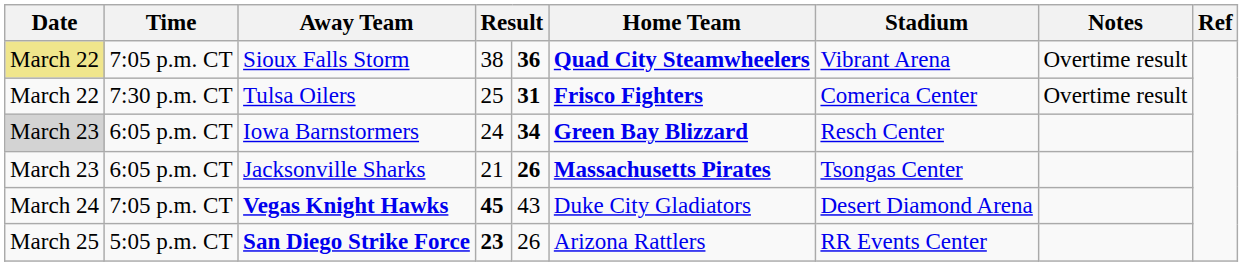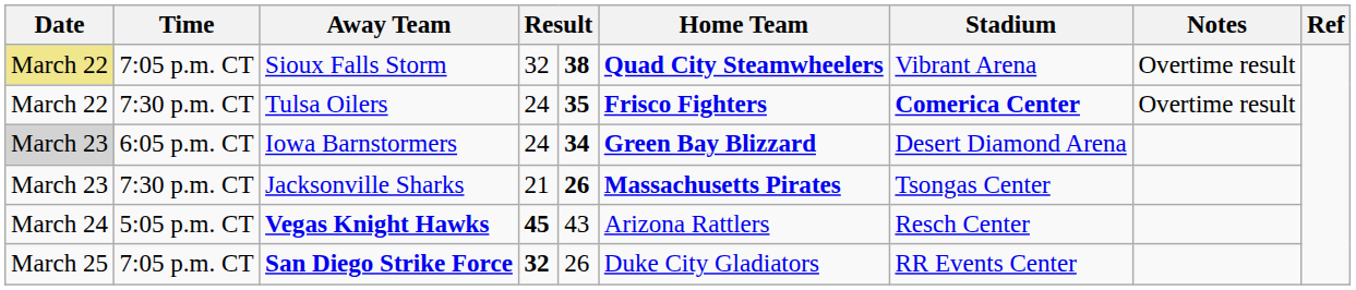Sioux Falls Storm | column 4: 38 -> 32
Sioux Falls Storm | column 5: 36 -> 38
Tulsa Oilers | column 4: 25 -> 24
Tulsa Oilers | column 5: 31 -> 35
Tulsa Oilers | Stadium: normal -> bold
Iowa Barnstormers | Stadium: Resch Center -> Desert Diamond Arena
Jacksonville Sharks | Time: 6:05 p.m. CT -> 7:30 p.m. CT
Vegas Knight Hawks | Time: 7:05 p.m. CT -> 5:05 p.m. CT
Vegas Knight Hawks | Home Team: Duke City Gladiators -> Arizona Rattlers
Vegas Knight Hawks | Stadium: Desert Diamond Arena -> Resch Center
San Diego Strike Force | Time: 5:05 p.m. CT -> 7:05 p.m. CT
San Diego Strike Force | column 4: 23 -> 32
San Diego Strike Force | Home Team: Arizona Rattlers -> Duke City Gladiators
